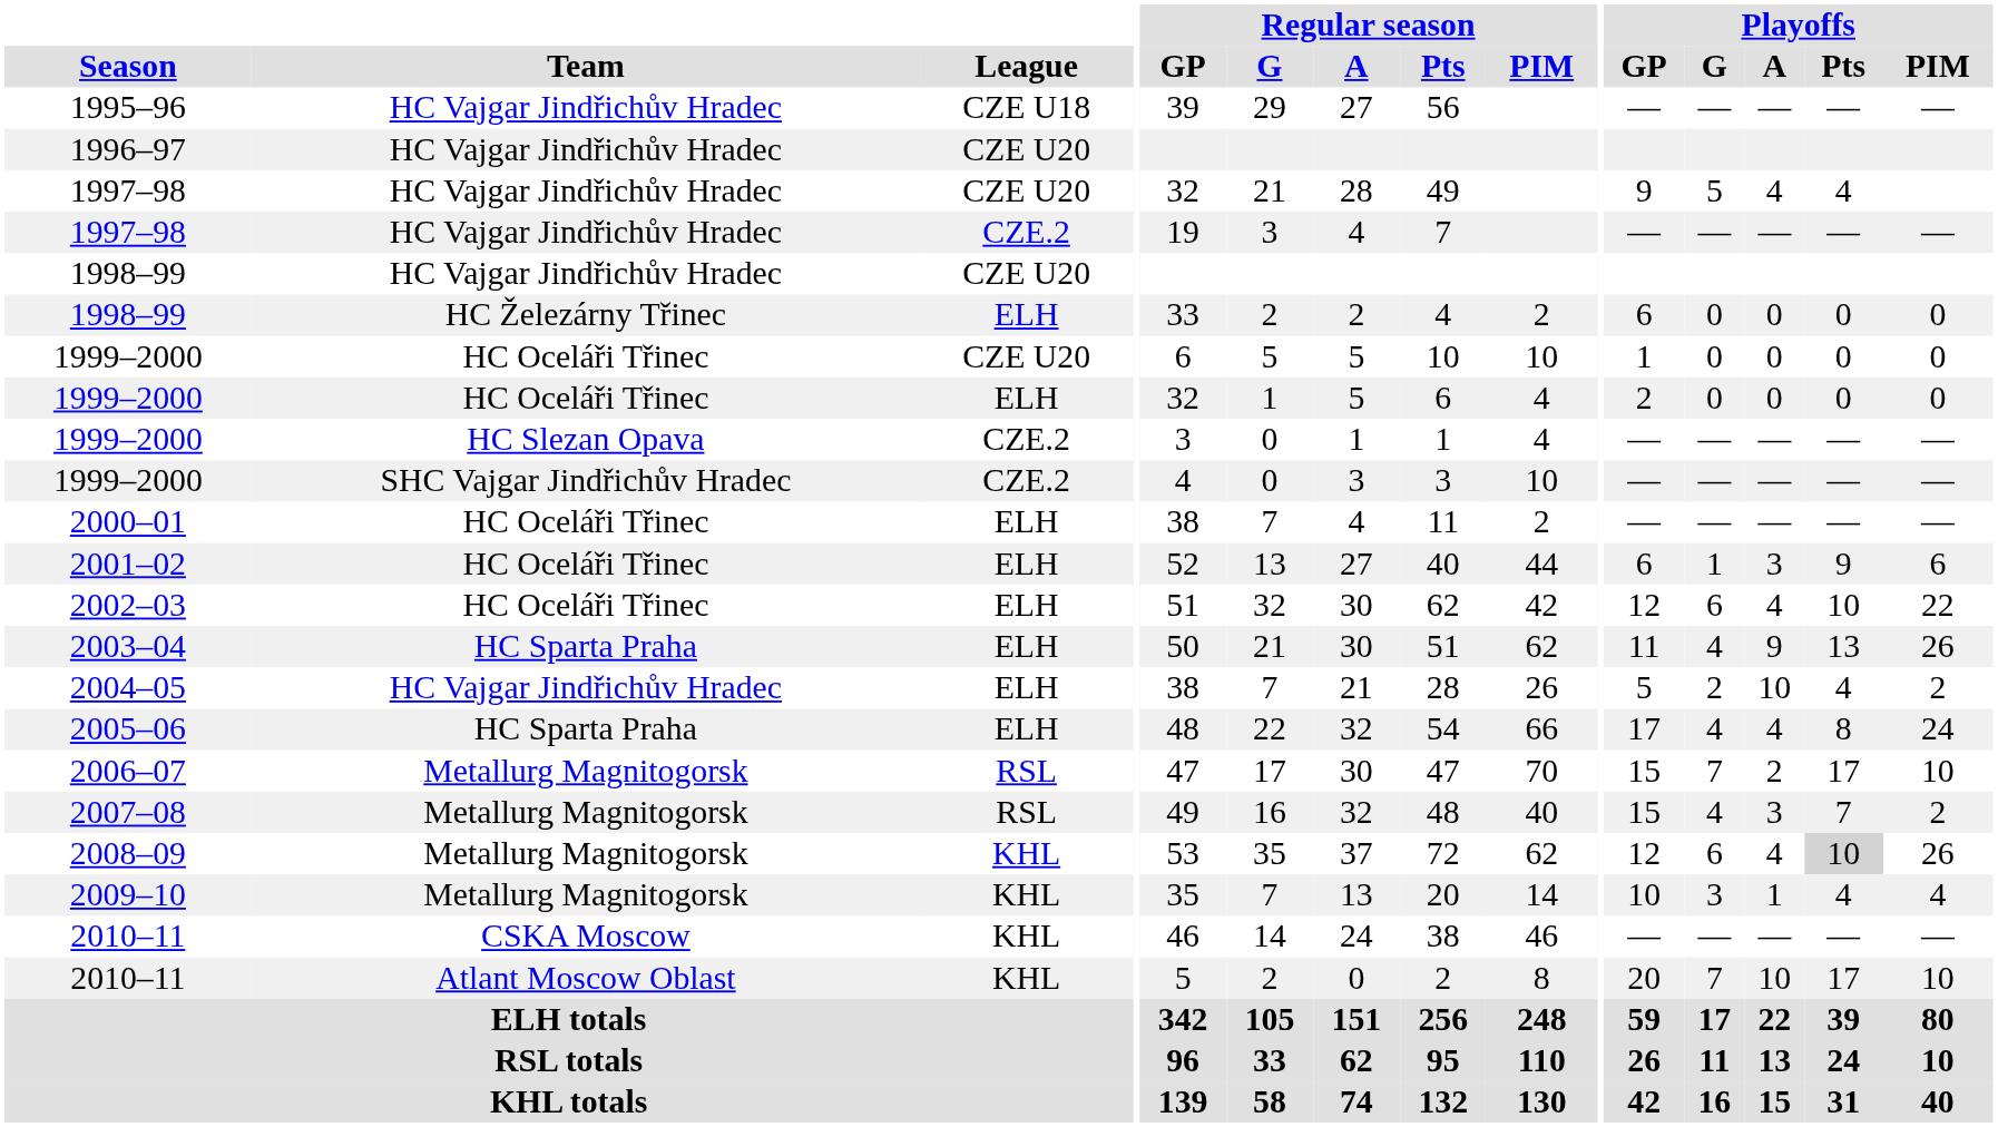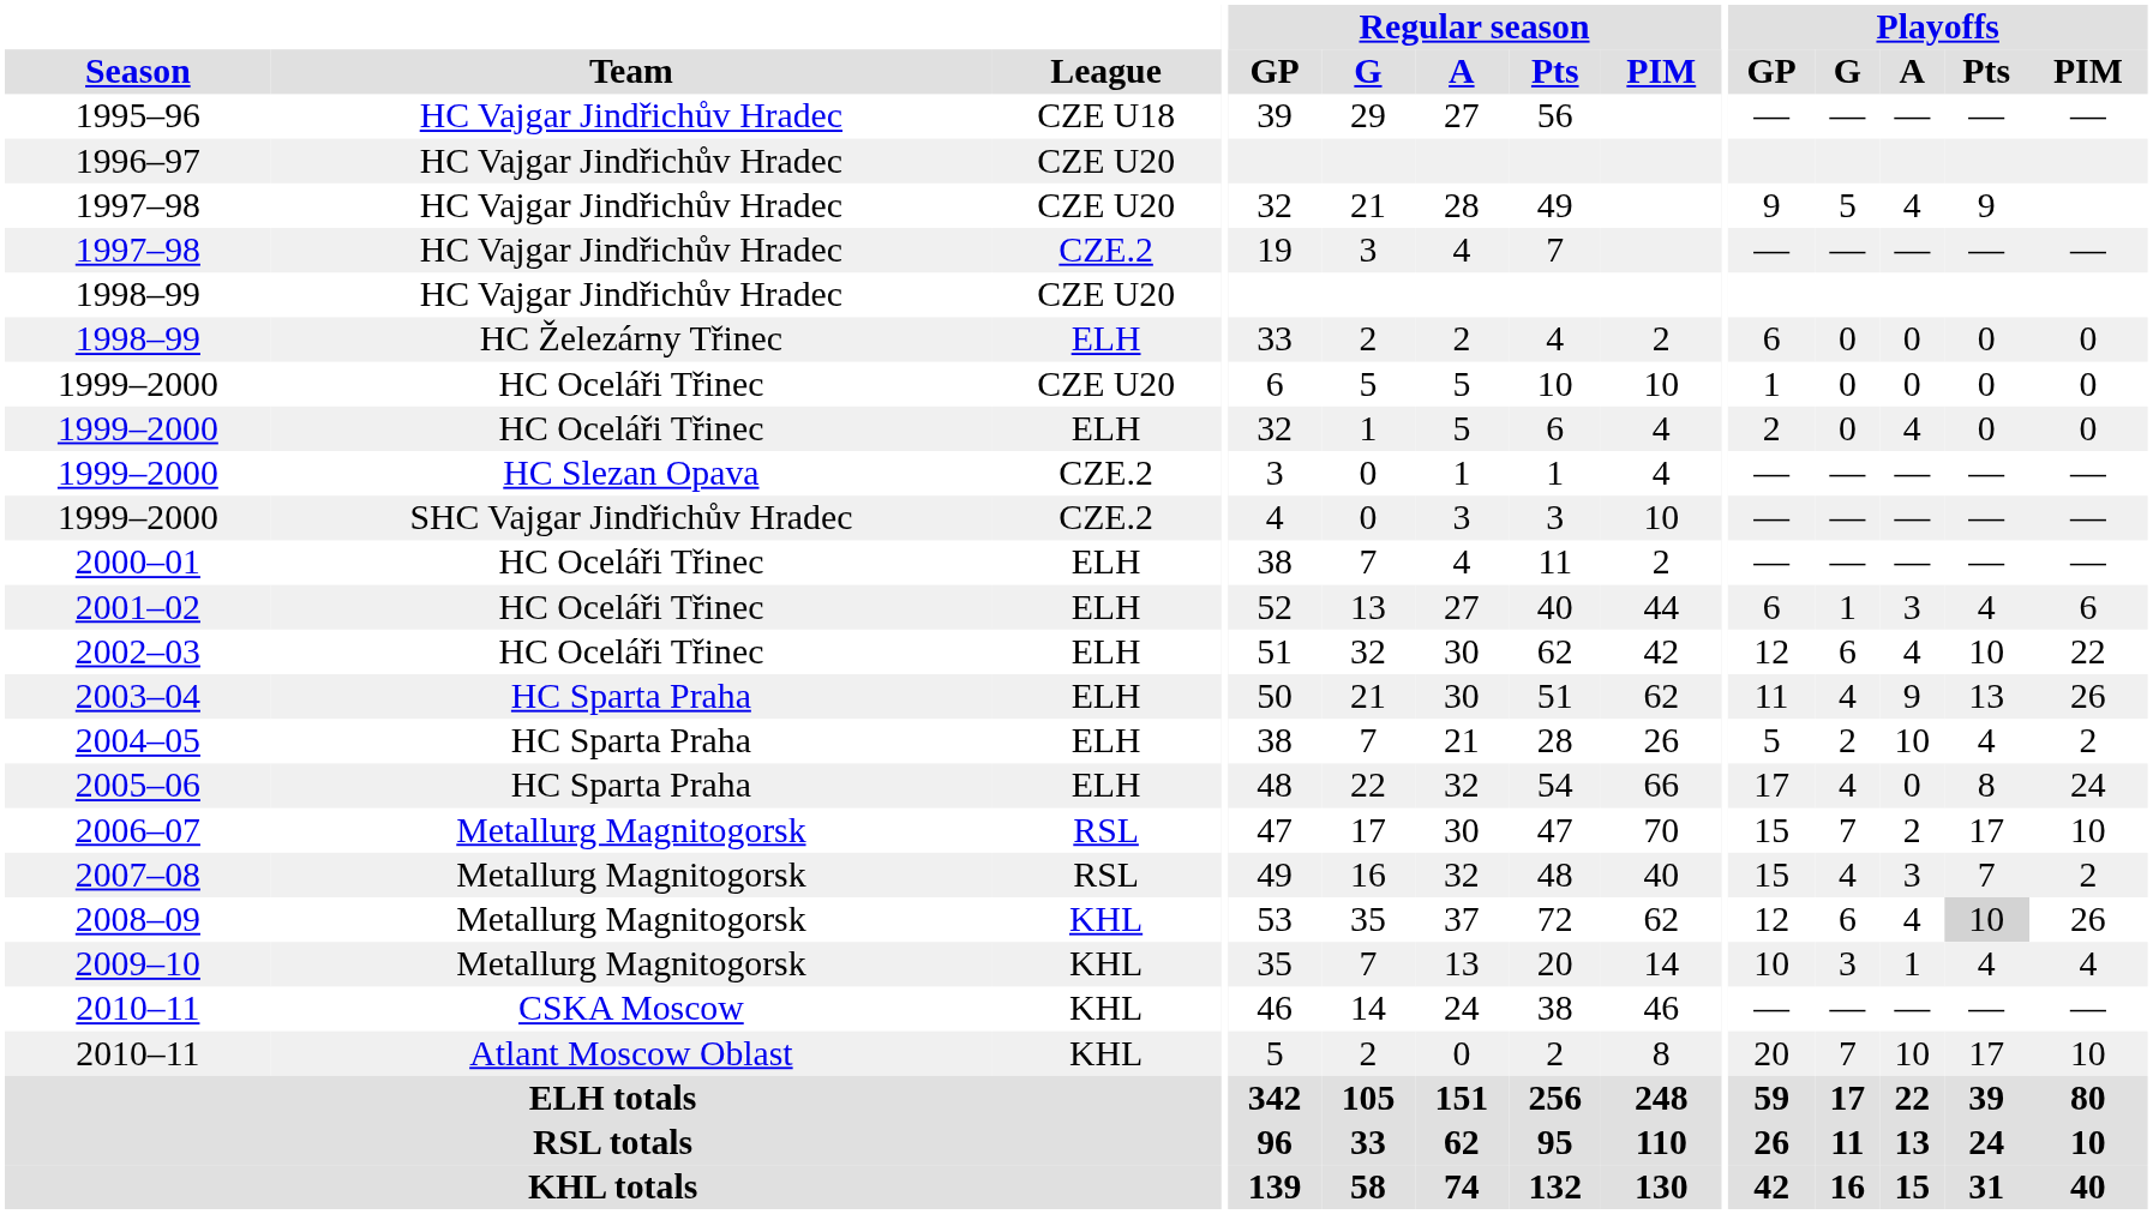1997–98 / CZE U20 | Playoffs / Pts: 4 -> 9
1999–2000 / ELH | Playoffs / A: 0 -> 4
2001–02 | Playoffs / Pts: 9 -> 4
2004–05 | Team: HC Vajgar Jindřichův Hradec -> HC Sparta Praha
2005–06 | Playoffs / A: 4 -> 0
